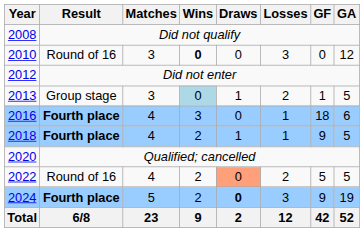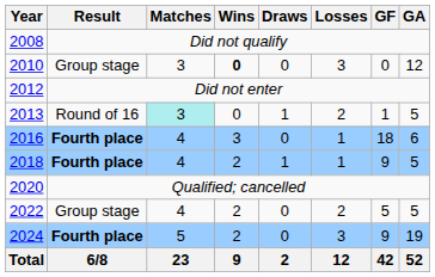2010 | Result: Round of 16 -> Group stage
2013 | Result: Group stage -> Round of 16
2013 | Matches: no background -> paleturquoise background
2013 | Wins: lightblue background -> no background
2022 | Result: Round of 16 -> Group stage
2022 | Draws: lightsalmon background -> no background
2024 | Draws: bold -> normal
